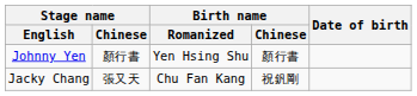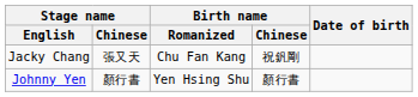rows swapped: Jacky Chang <-> Johnny Yen
